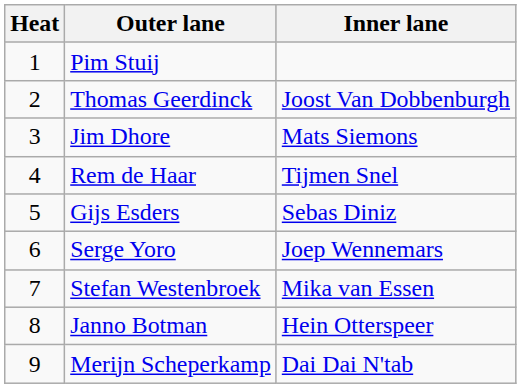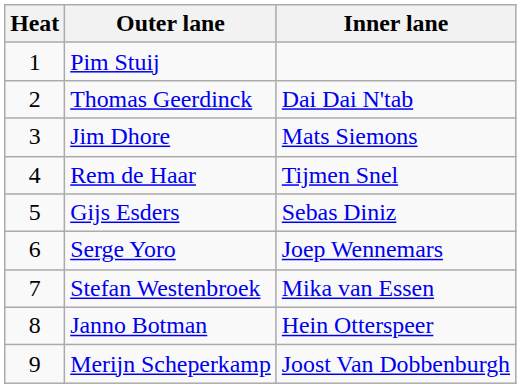Thomas Geerdinck | Inner lane: Joost Van Dobbenburgh -> Dai Dai N'tab
Merijn Scheperkamp | Inner lane: Dai Dai N'tab -> Joost Van Dobbenburgh
